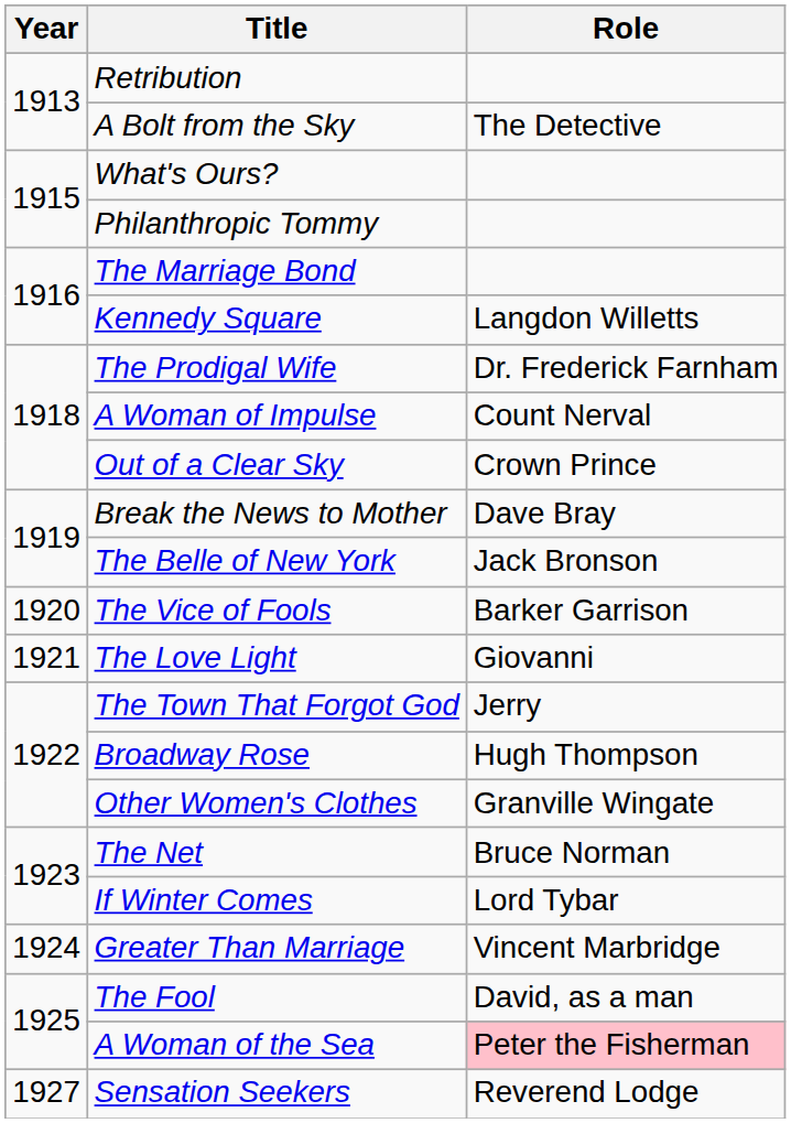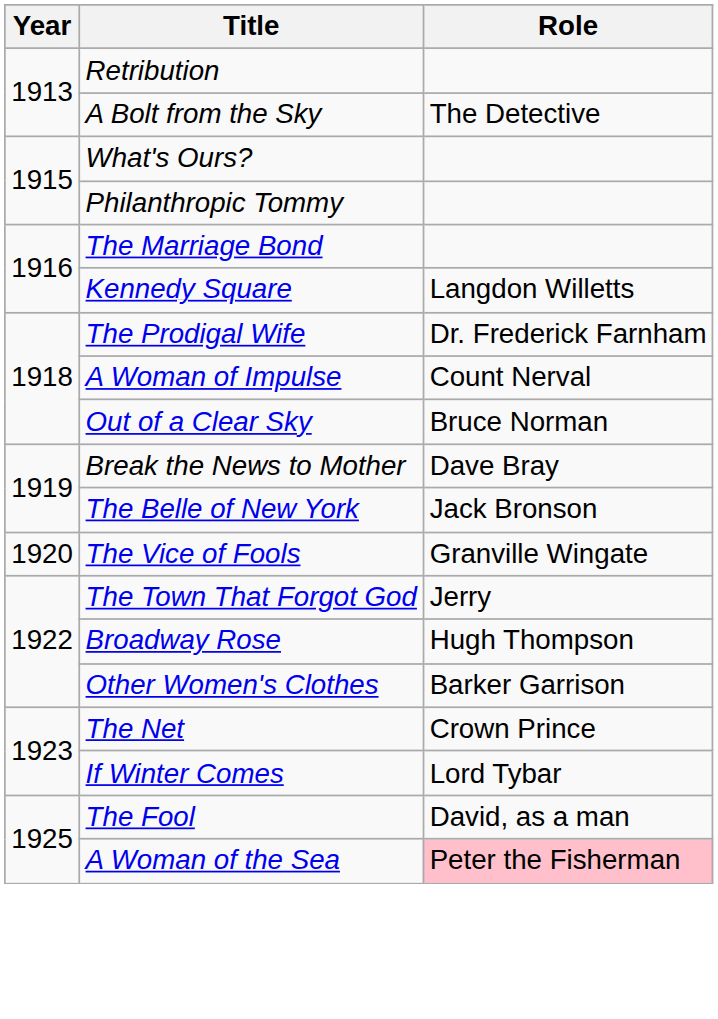Out of a Clear Sky | Role: Crown Prince -> Bruce Norman
The Vice of Fools | Role: Barker Garrison -> Granville Wingate
- row: 1921 | The Love Light | Giovanni
Other Women's Clothes | Role: Granville Wingate -> Barker Garrison
The Net | Role: Bruce Norman -> Crown Prince
- row: 1924 | Greater Than Marriage | Vincent Marbridge
- row: 1927 | Sensation Seekers | Reverend Lodge
